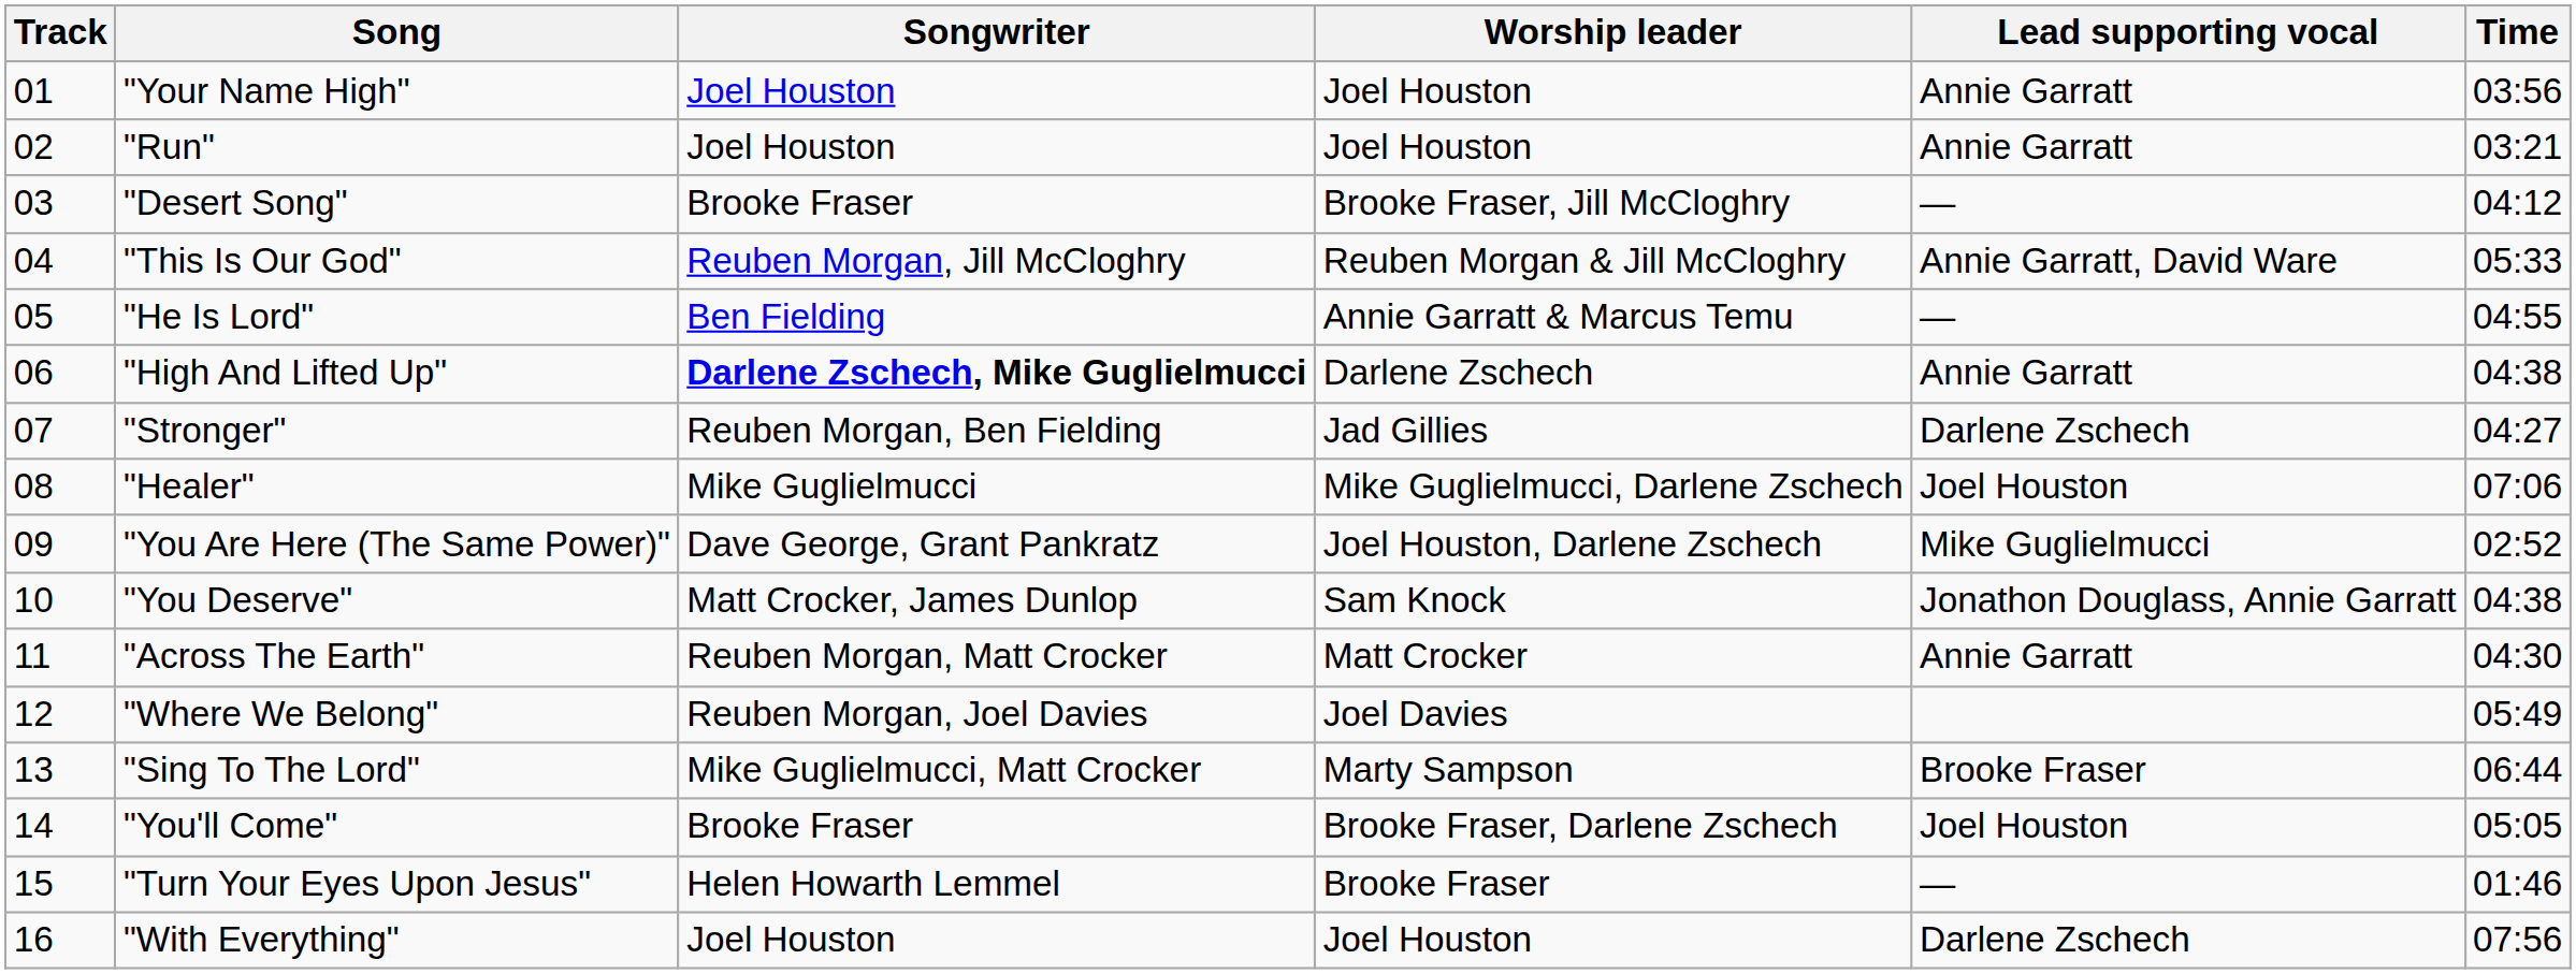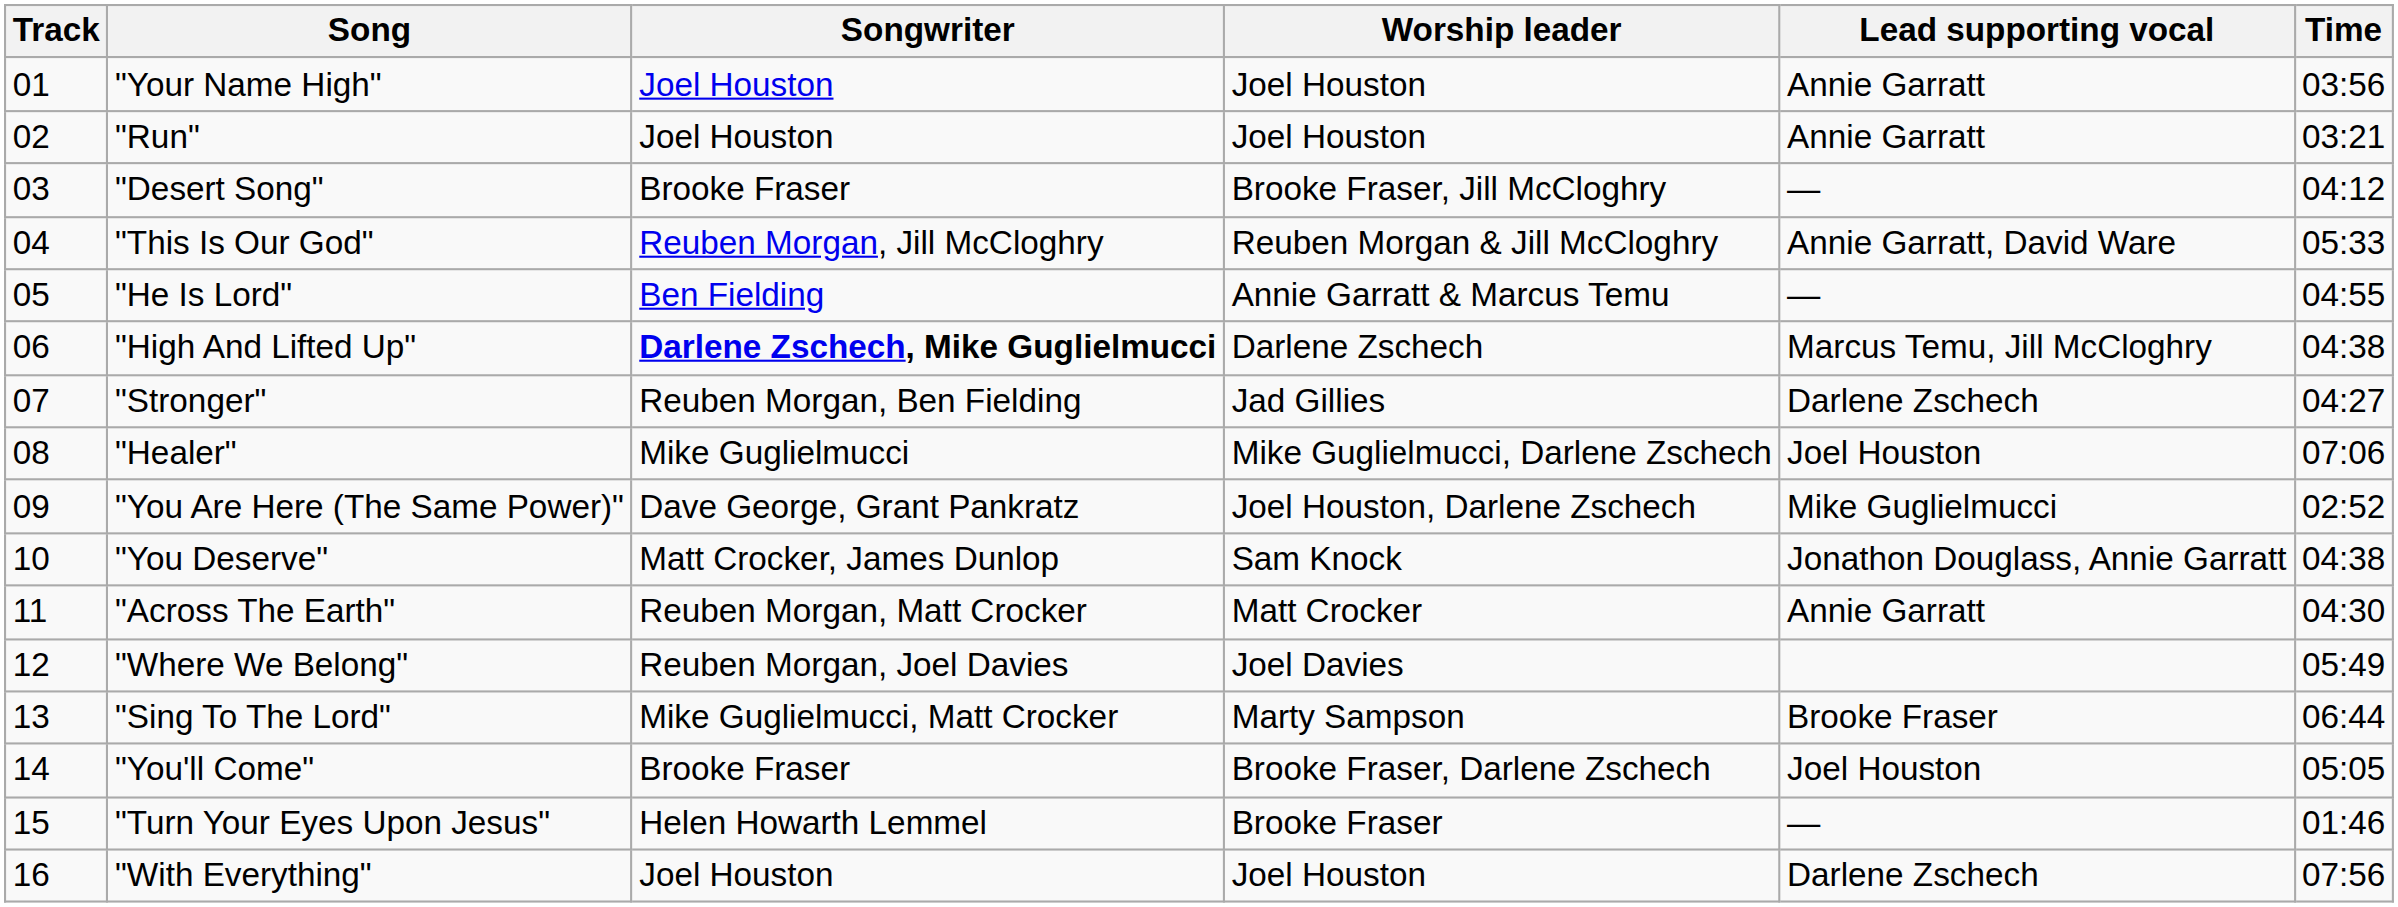"High And Lifted Up" | Lead supporting vocal: Annie Garratt -> Marcus Temu, Jill McCloghry
